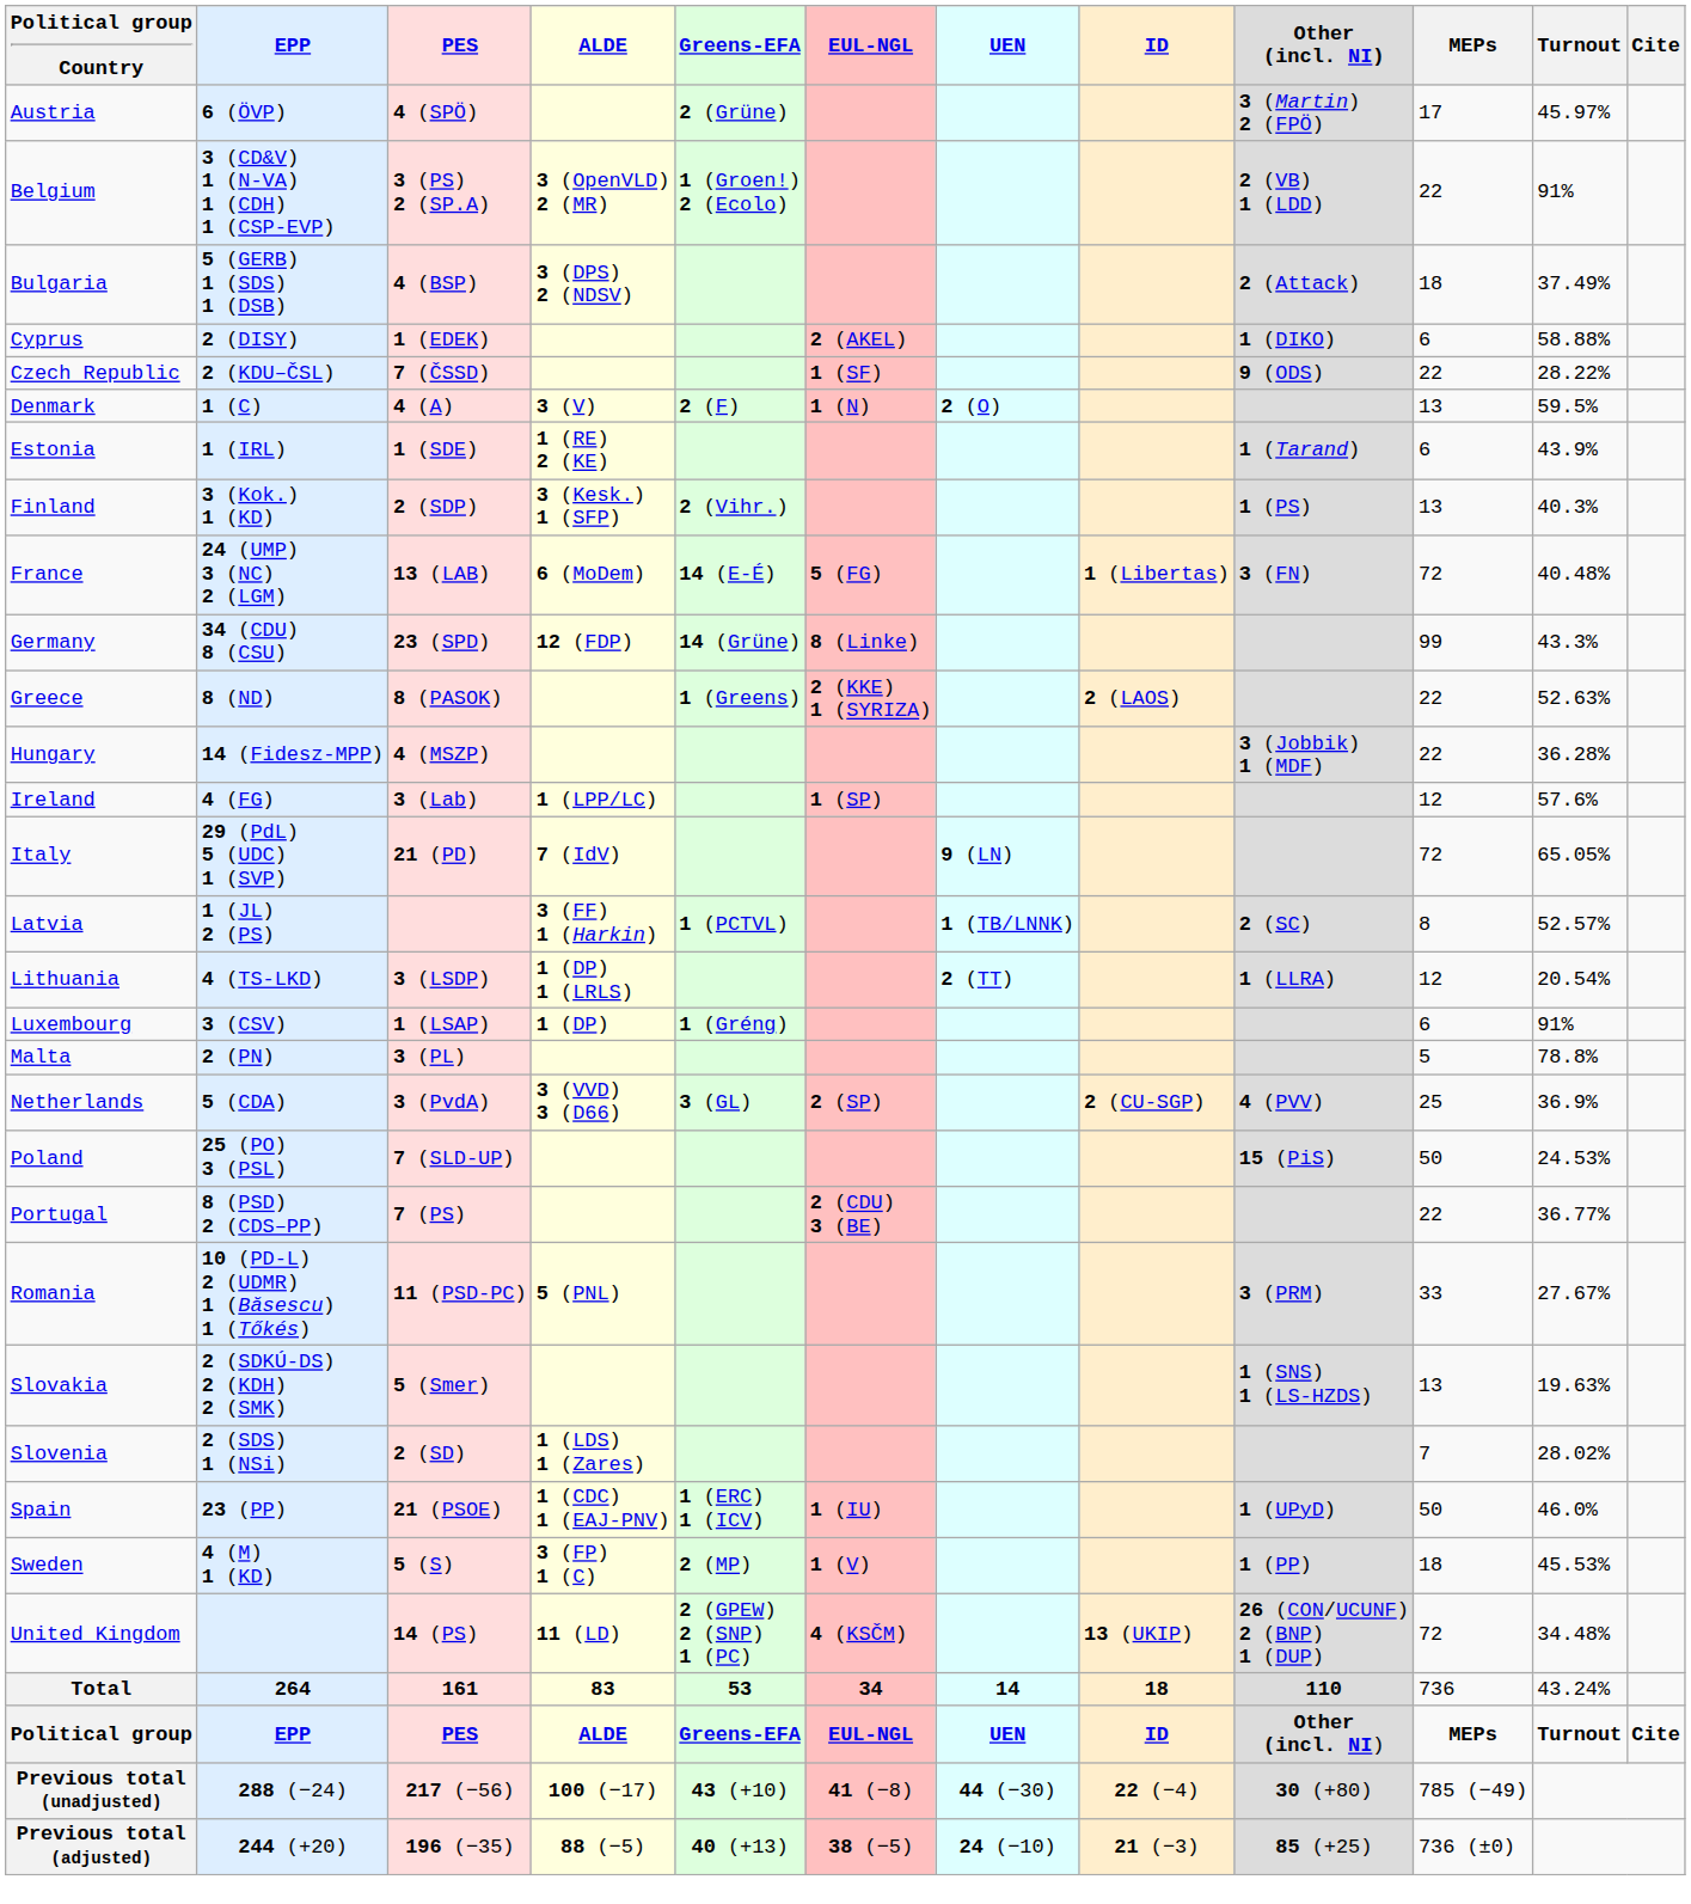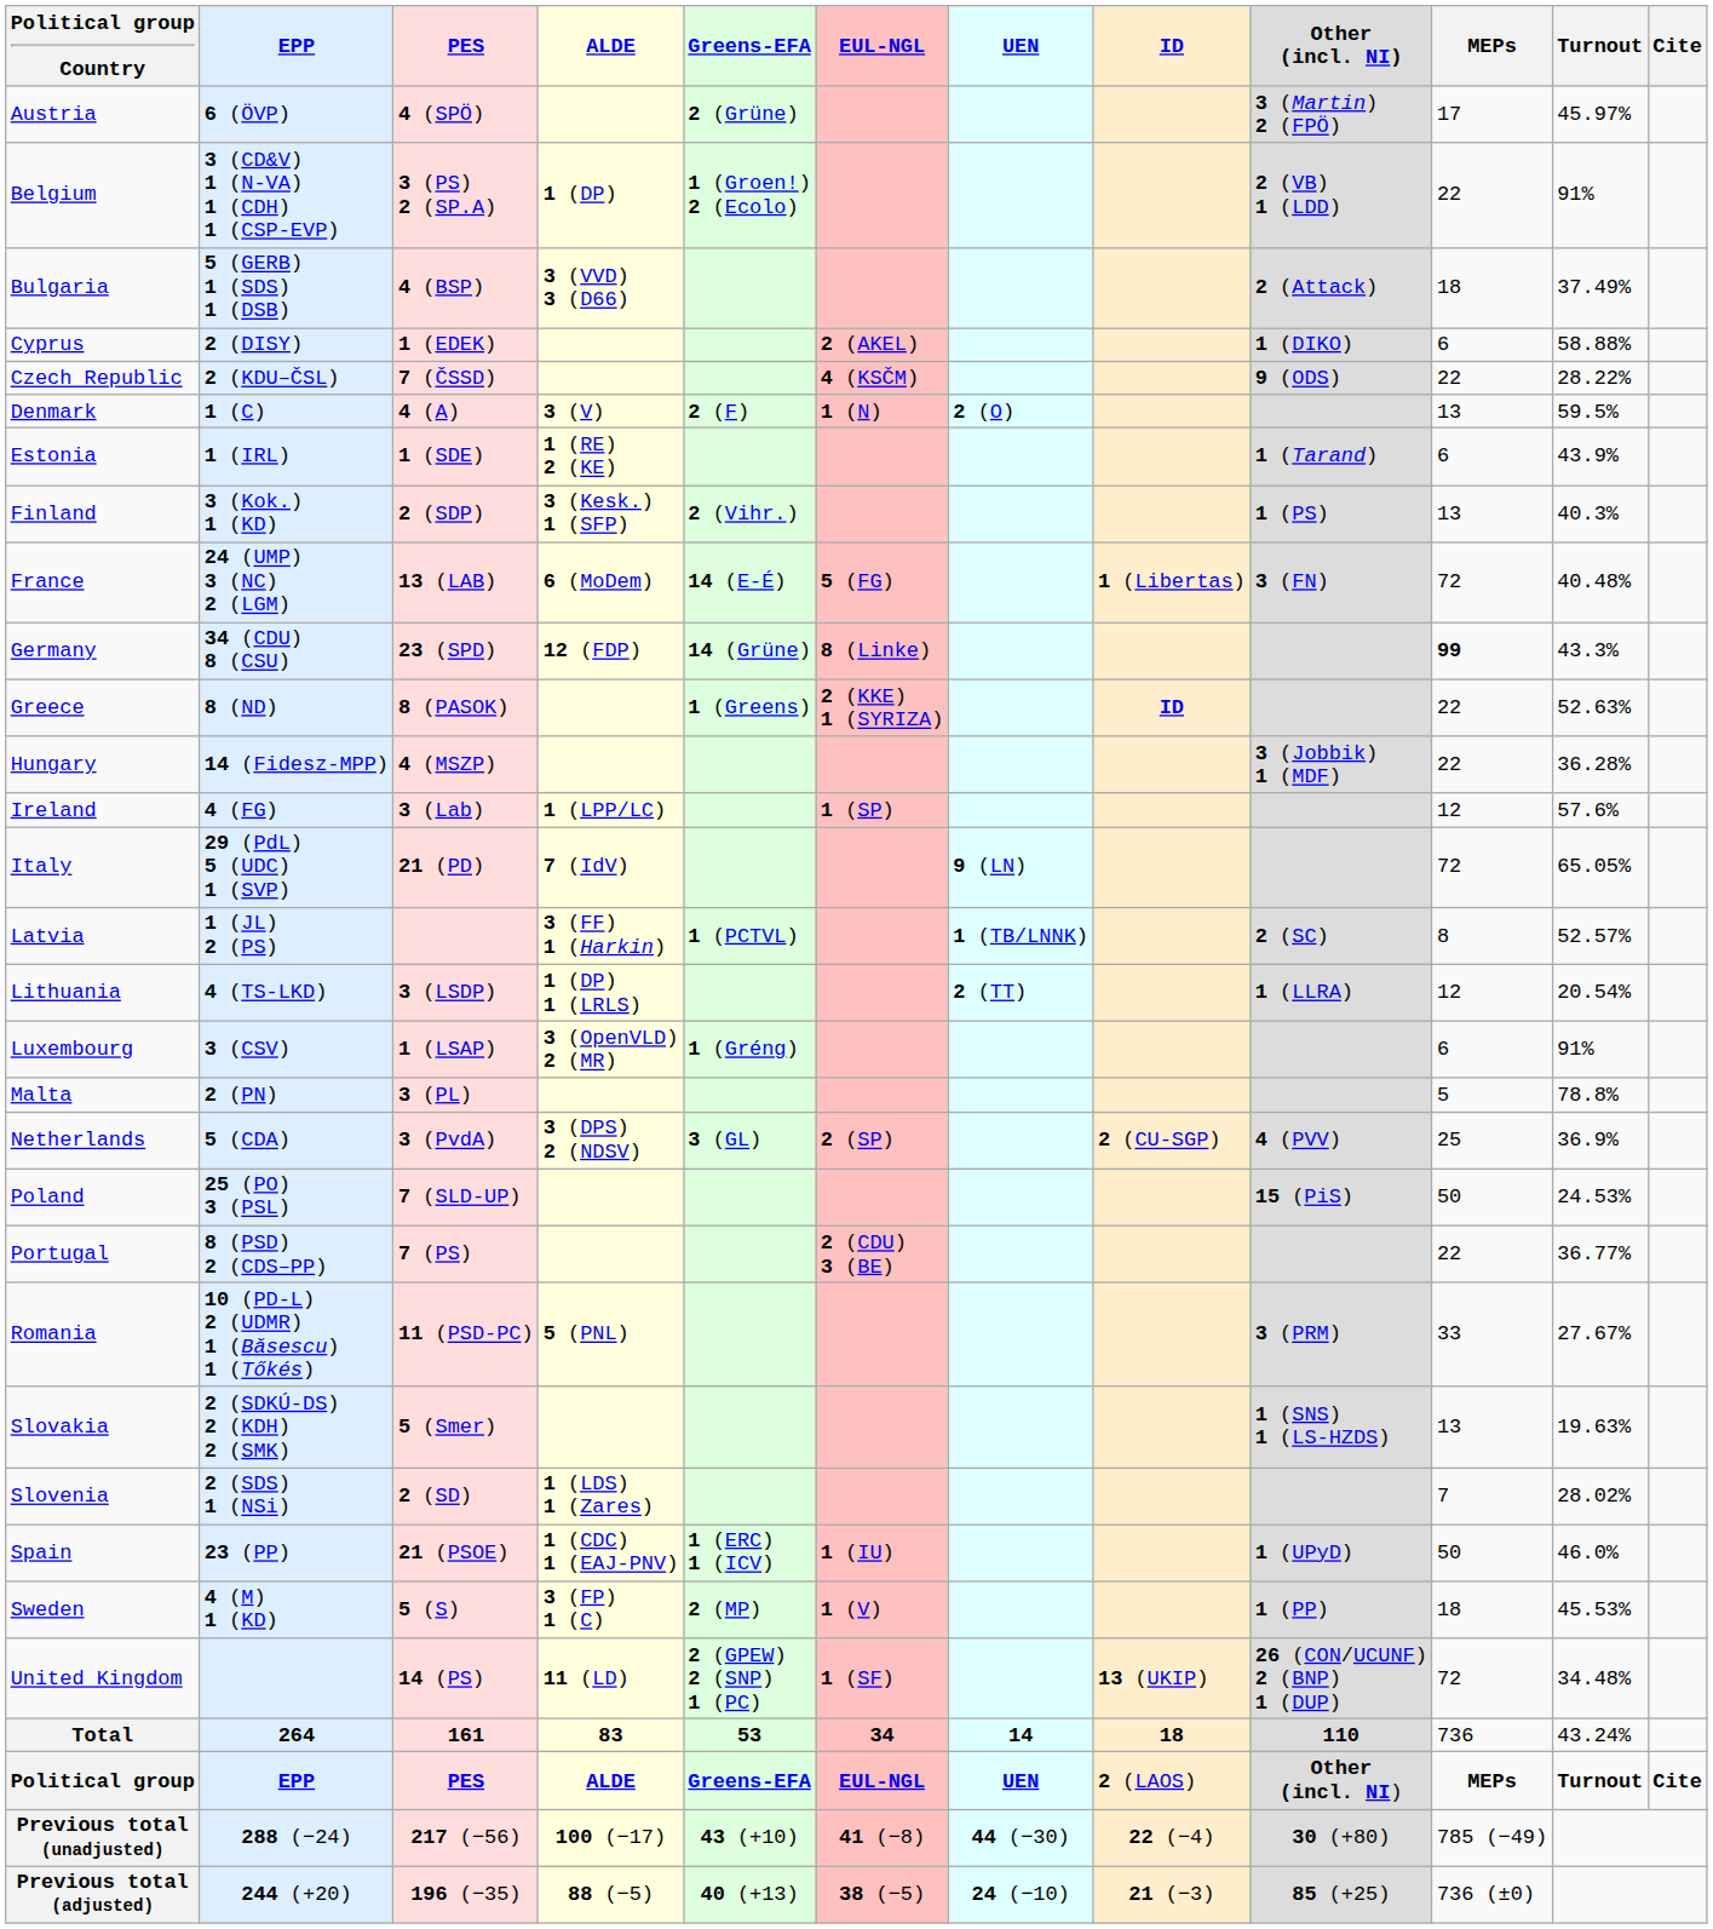Belgium | ALDE: 3 (OpenVLD) 2 (MR) -> 1 (DP)
Bulgaria | ALDE: 3 (DPS) 2 (NDSV) -> 3 (VVD) 3 (D66)
Czech Republic | EUL-NGL: 1 (SF) -> 4 (KSČM)
Germany | MEPs: normal -> bold
Greece | ID: 2 (LAOS) -> ID
Luxembourg | ALDE: 1 (DP) -> 3 (OpenVLD) 2 (MR)
Netherlands | ALDE: 3 (VVD) 3 (D66) -> 3 (DPS) 2 (NDSV)
United Kingdom | EUL-NGL: 4 (KSČM) -> 1 (SF)
Political group | ID: ID -> 2 (LAOS)
